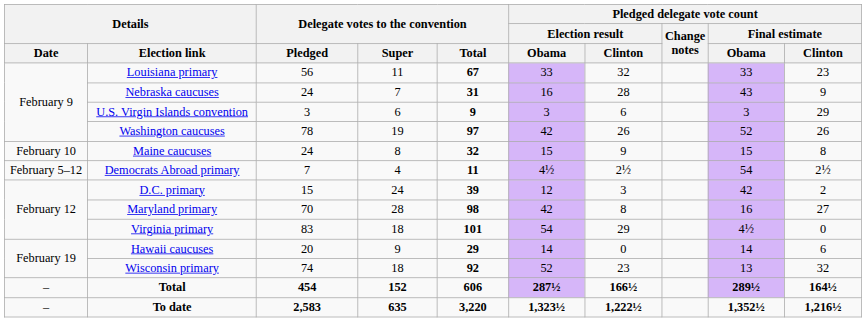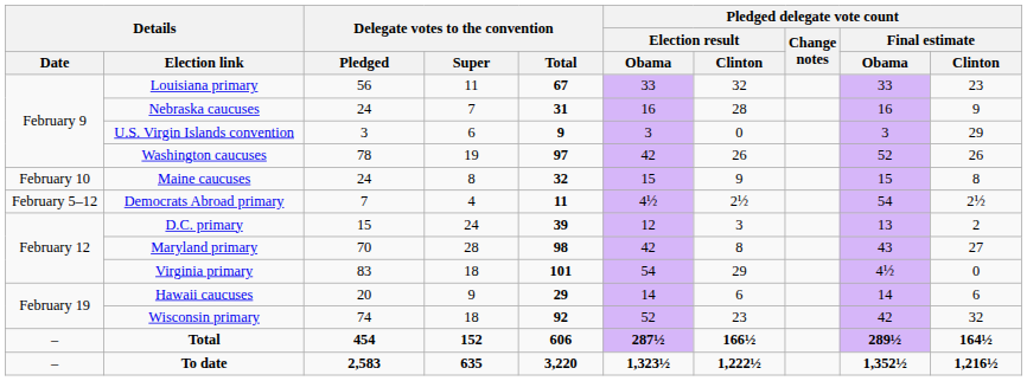Nebraska caucuses | Pledged delegate vote count / Final estimate / Obama: 43 -> 16
U.S. Virgin Islands convention | Pledged delegate vote count / Election result / Clinton: 6 -> 0
D.C. primary | Pledged delegate vote count / Final estimate / Obama: 42 -> 13
Maryland primary | Pledged delegate vote count / Final estimate / Obama: 16 -> 43
Hawaii caucuses | Pledged delegate vote count / Election result / Clinton: 0 -> 6
Wisconsin primary | Pledged delegate vote count / Final estimate / Obama: 13 -> 42
